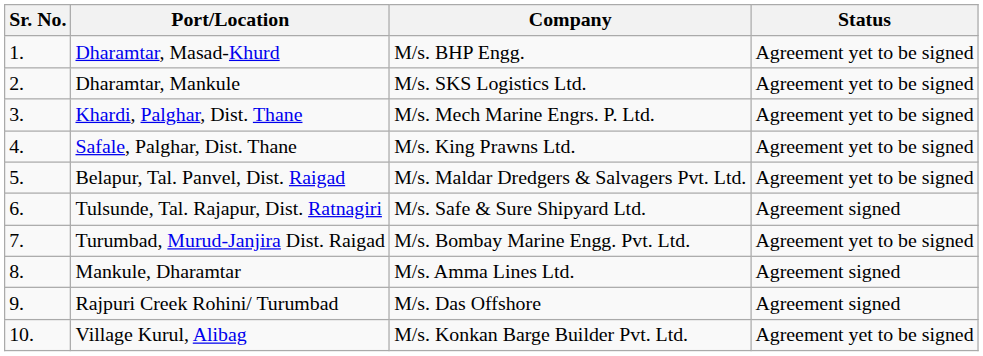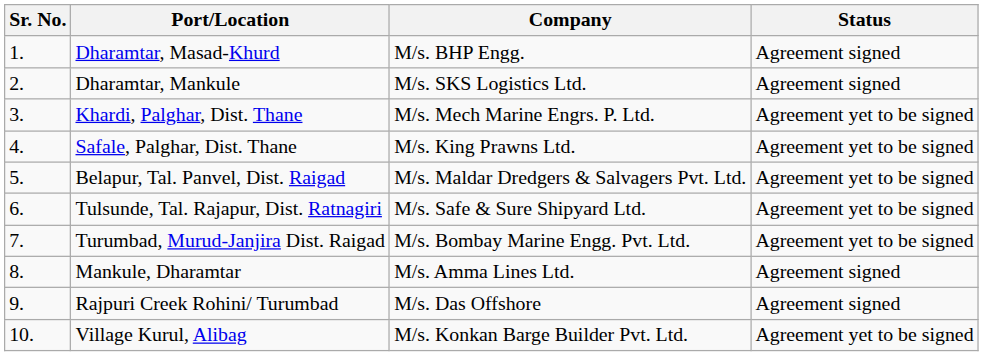Dharamtar, Masad-Khurd | Status: Agreement yet to be signed -> Agreement signed
Dharamtar, Mankule | Status: Agreement yet to be signed -> Agreement signed
Tulsunde, Tal. Rajapur, Dist. Ratnagiri | Status: Agreement signed -> Agreement yet to be signed
